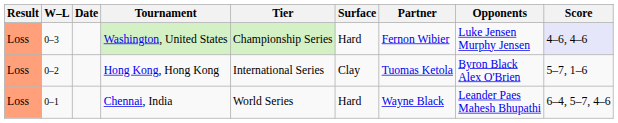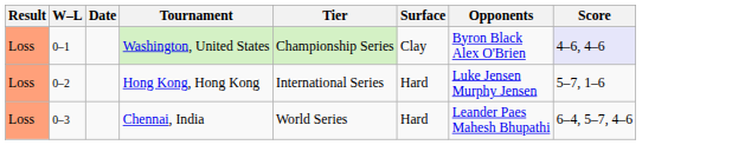- column: Partner | Fernon Wibier | Tuomas Ketola | Wayne Black
Washington, United States | W–L: 0–3 -> 0–1
Washington, United States | Surface: Hard -> Clay
Washington, United States | Opponents: Luke Jensen Murphy Jensen -> Byron Black Alex O'Brien
Hong Kong, Hong Kong | Surface: Clay -> Hard
Hong Kong, Hong Kong | Opponents: Byron Black Alex O'Brien -> Luke Jensen Murphy Jensen
Chennai, India | W–L: 0–1 -> 0–3
